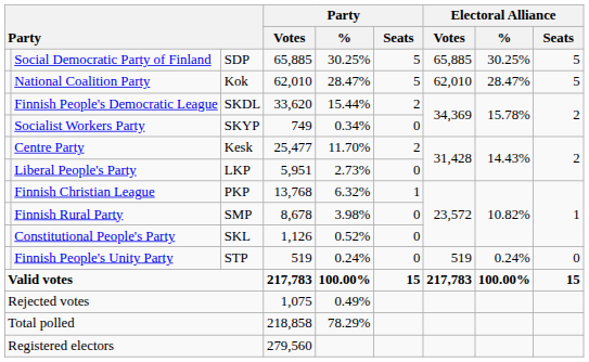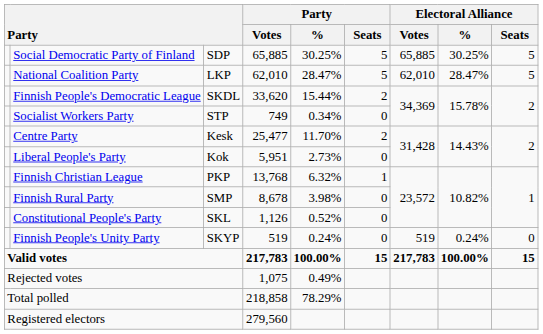National Coalition Party | column 3: Kok -> LKP
Socialist Workers Party | column 3: SKYP -> STP
Liberal People's Party | column 3: LKP -> Kok
Finnish People's Unity Party | column 3: STP -> SKYP
